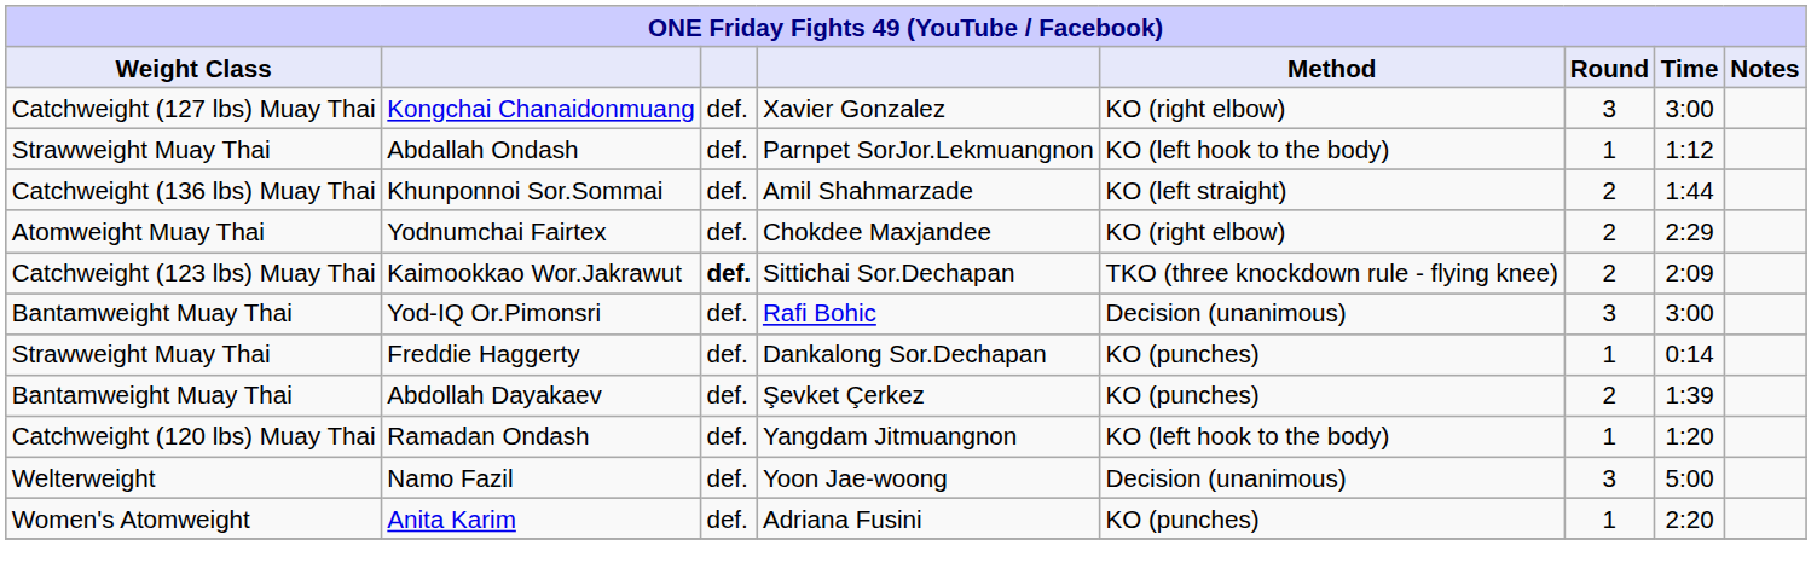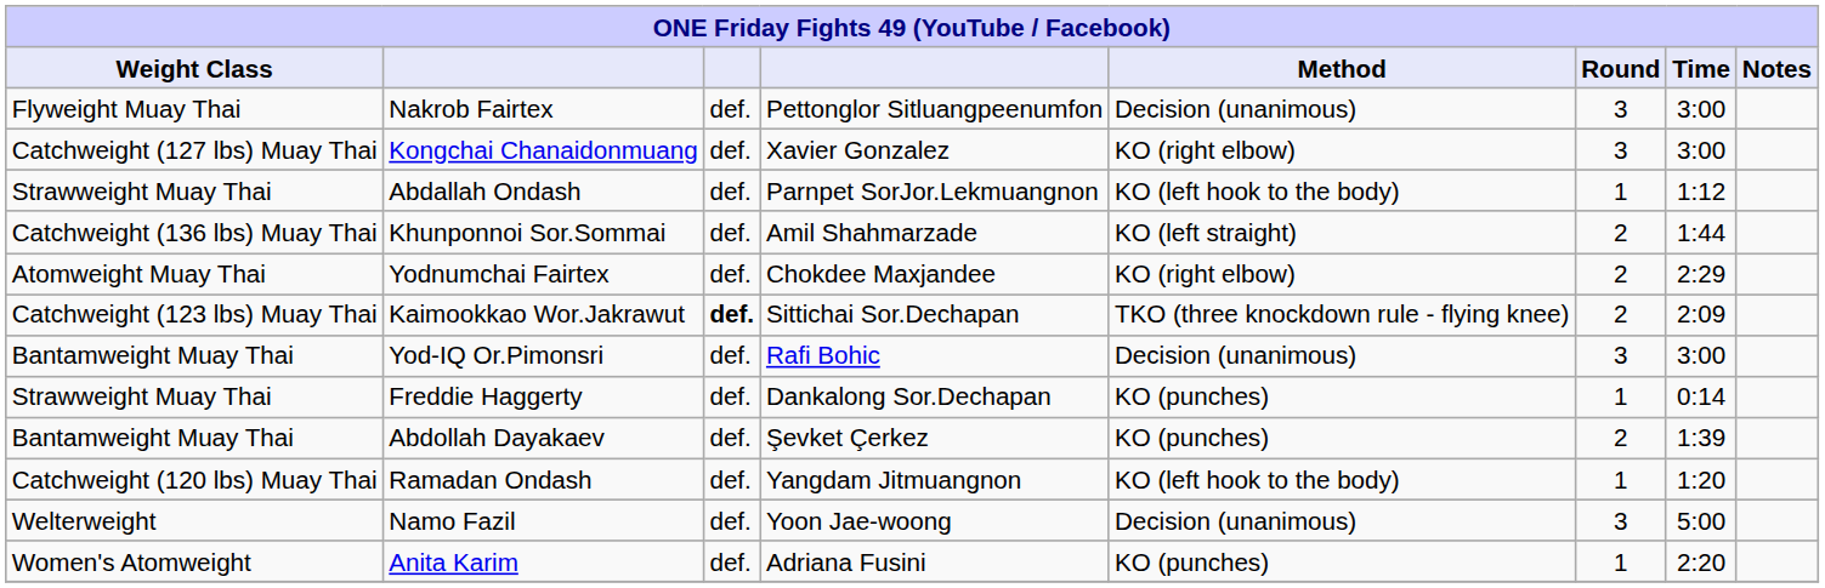+ row: Flyweight Muay Thai | Nakrob Fairtex | def. | Pettonglor Sitluangpeenumfon | Decision (unanimous) | 3 | 3:00
